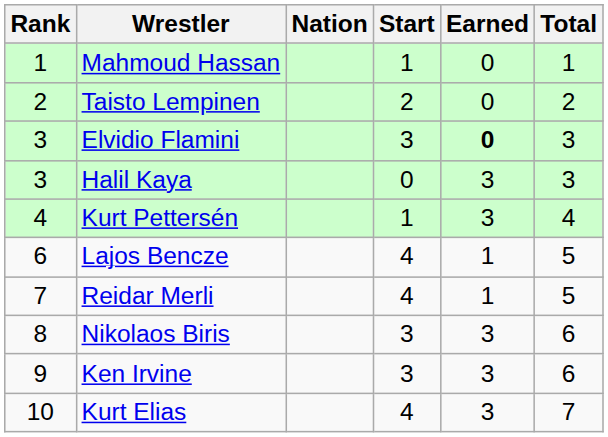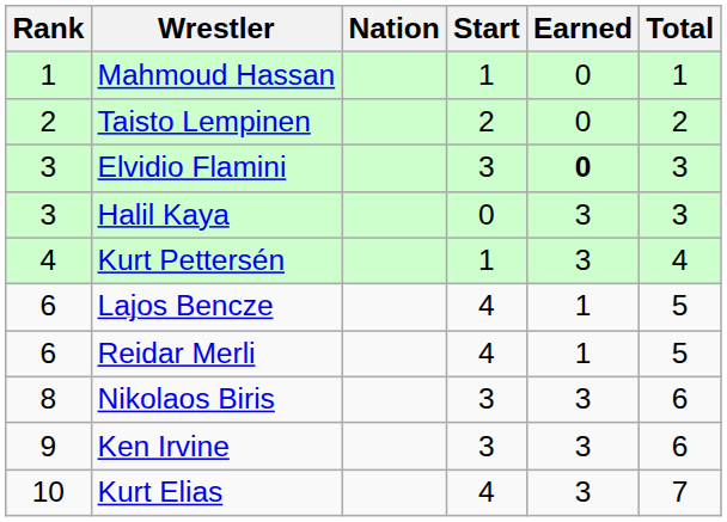Reidar Merli | Rank: 7 -> 6
